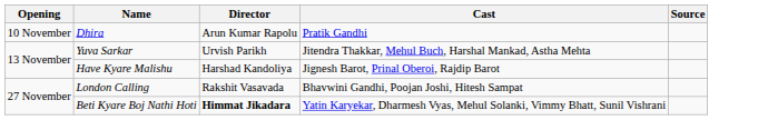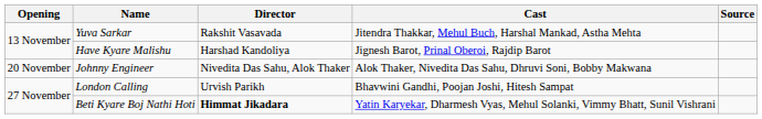- row: 10 November | Dhira | Arun Kumar Rapolu | Pratik Gandhi
Yuva Sarkar | Director: Urvish Parikh -> Rakshit Vasavada
+ row: 20 November | Johnny Engineer | Nivedita Das Sahu, Alok Thaker | Alok Thaker, Nivedita Das Sahu, Dhruvi Soni, Bobby Makwana
London Calling | Director: Rakshit Vasavada -> Urvish Parikh
